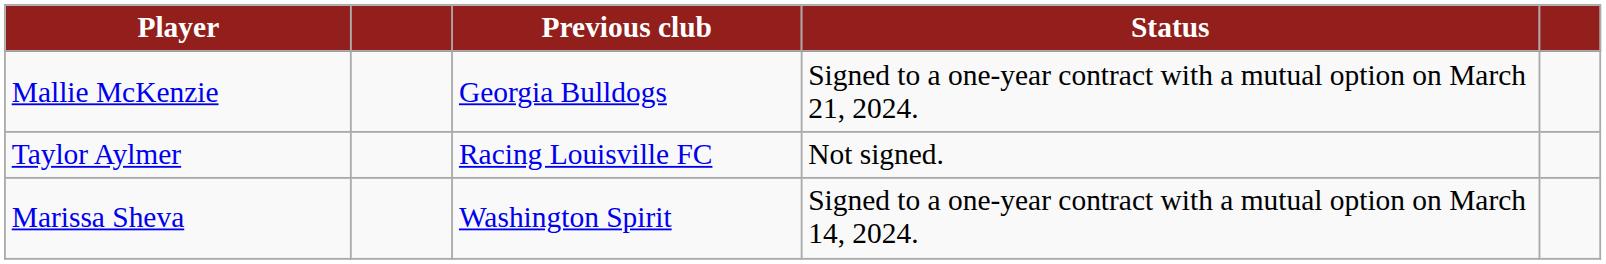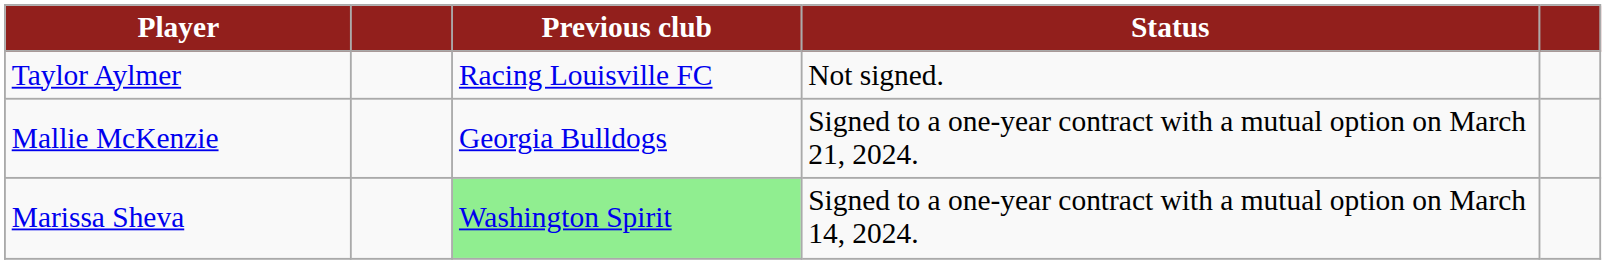rows swapped: Taylor Aylmer <-> Mallie McKenzie
Marissa Sheva | Previous club: no background -> lightgreen background
